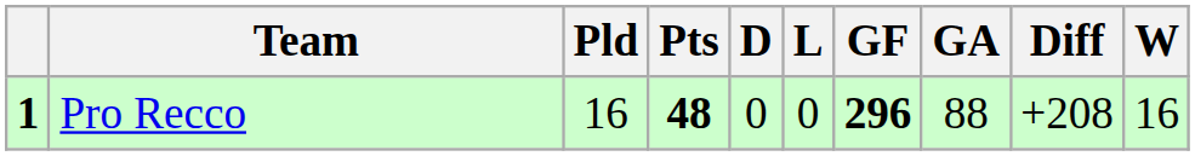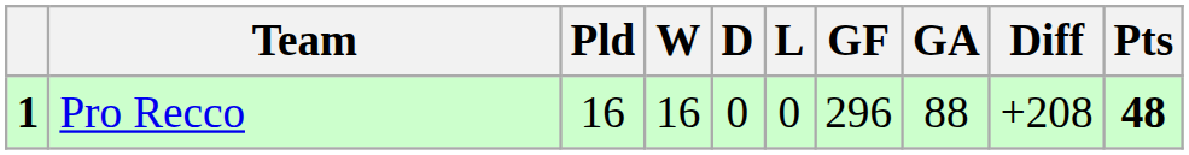columns swapped: W <-> Pts
Pro Recco | GF: bold -> normal
